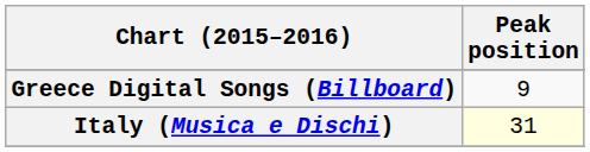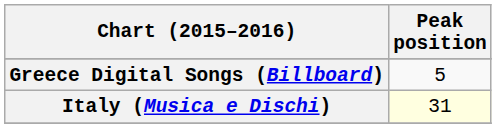Greece Digital Songs (Billboard) | Peak position: 9 -> 5
